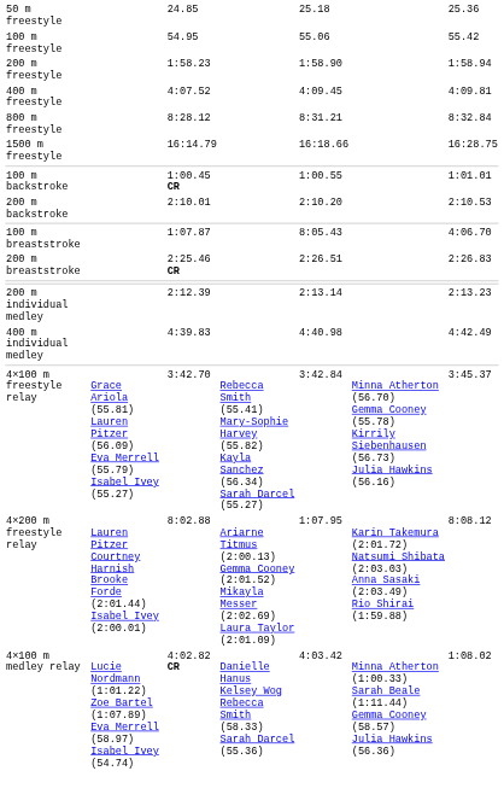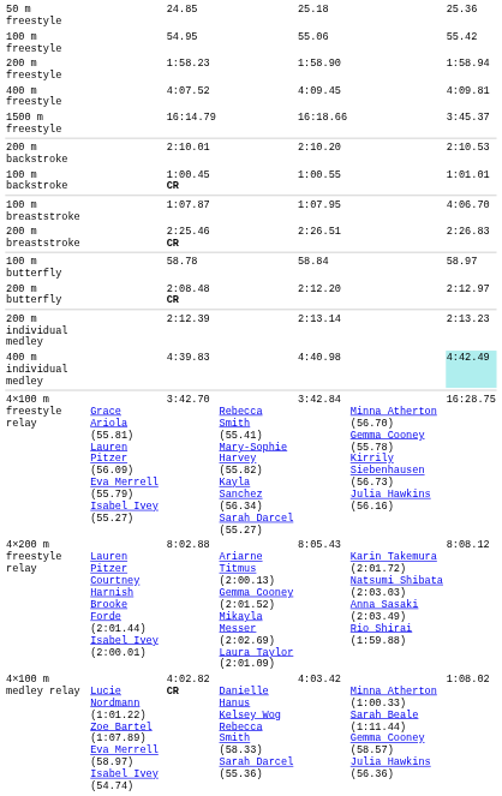- row: 800 m freestyle | 8:28.12 | 8:31.21 | 8:32.84
1500 m freestyle | column 7: 16:28.75 -> 3:45.37
rows swapped: 100 m backstroke <-> 200 m backstroke
100 m breaststroke | column 5: 8:05.43 -> 1:07.95
+ row: 100 m butterfly | 58.78 | 58.84 | 58.97
+ row: 200 m butterfly | 2:08.48 CR | 2:12.20 | 2:12.97
400 m individual medley | column 7: no background -> paleturquoise background
4×100 m freestyle relay | column 7: 3:45.37 -> 16:28.75
4×200 m freestyle relay | column 5: 1:07.95 -> 8:05.43
